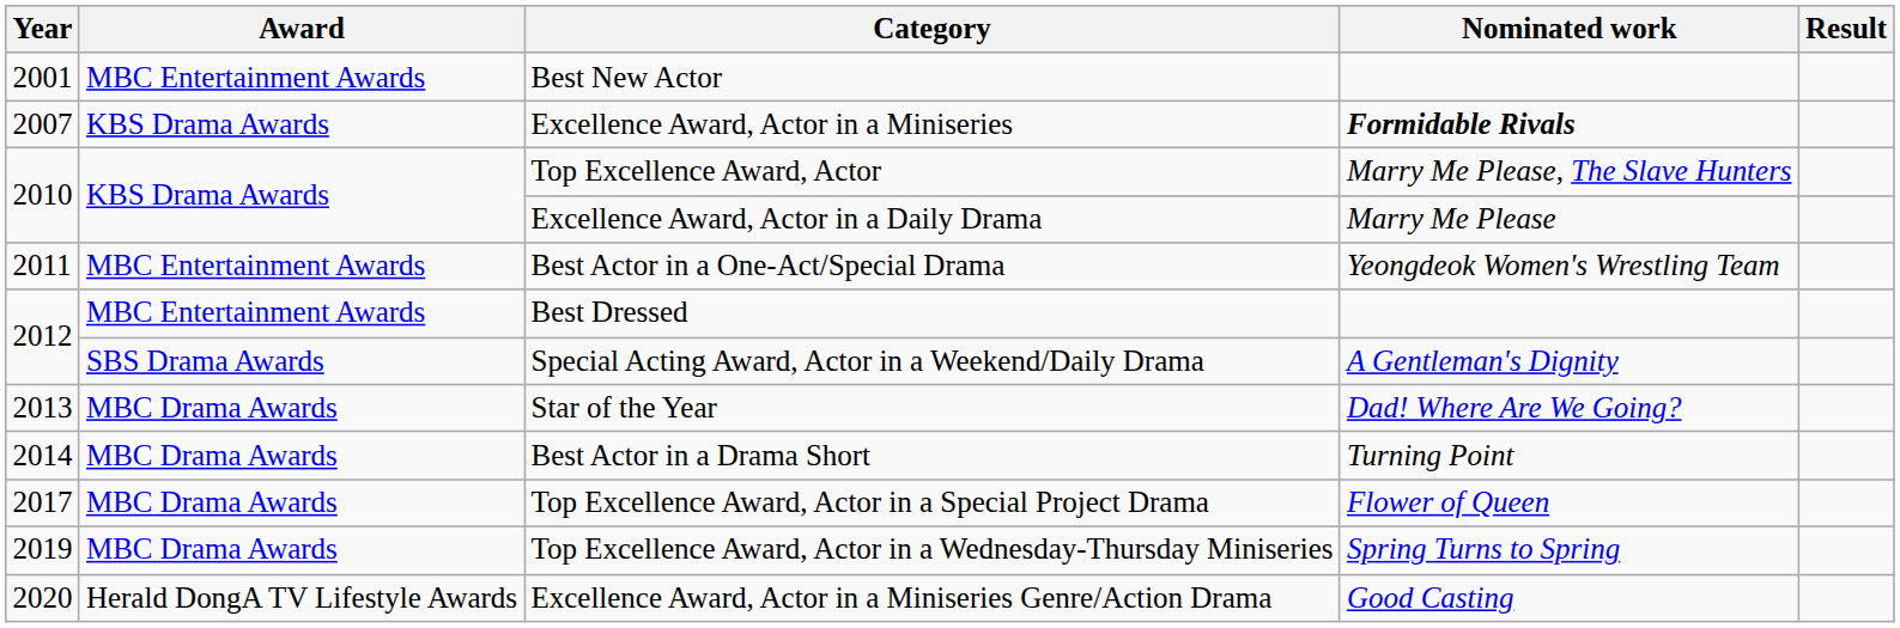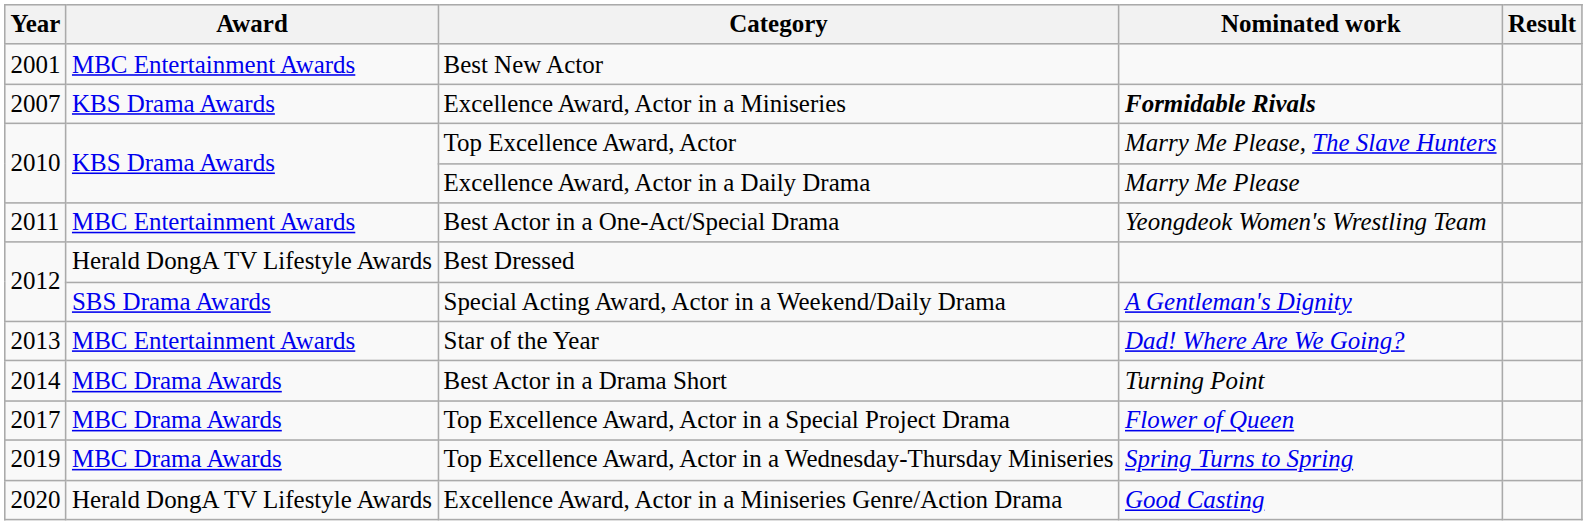Best Dressed | Award: MBC Entertainment Awards -> Herald DongA TV Lifestyle Awards
Star of the Year | Award: MBC Drama Awards -> MBC Entertainment Awards
